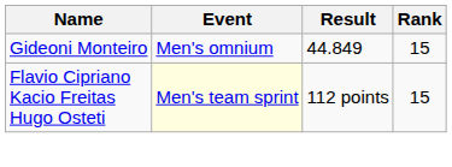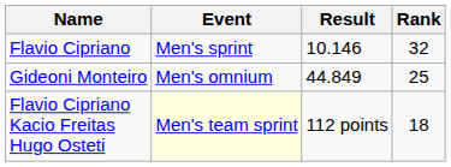+ row: Flavio Cipriano | Men's sprint | 10.146 | 32
Gideoni Monteiro | Rank: 15 -> 25
Flavio Cipriano Kacio Freitas Hugo Osteti | Rank: 15 -> 18
